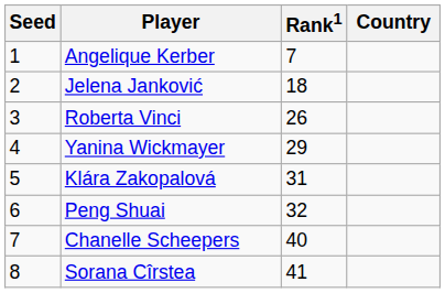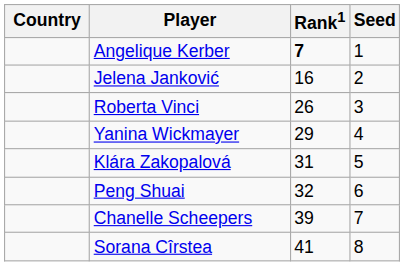columns swapped: Country <-> Seed
Angelique Kerber | Rank1: normal -> bold
Jelena Janković | Rank1: 18 -> 16
Chanelle Scheepers | Rank1: 40 -> 39
